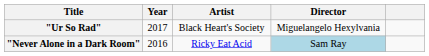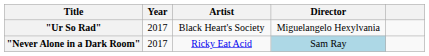"Never Alone in a Dark Room" | Year: 2016 -> 2017
